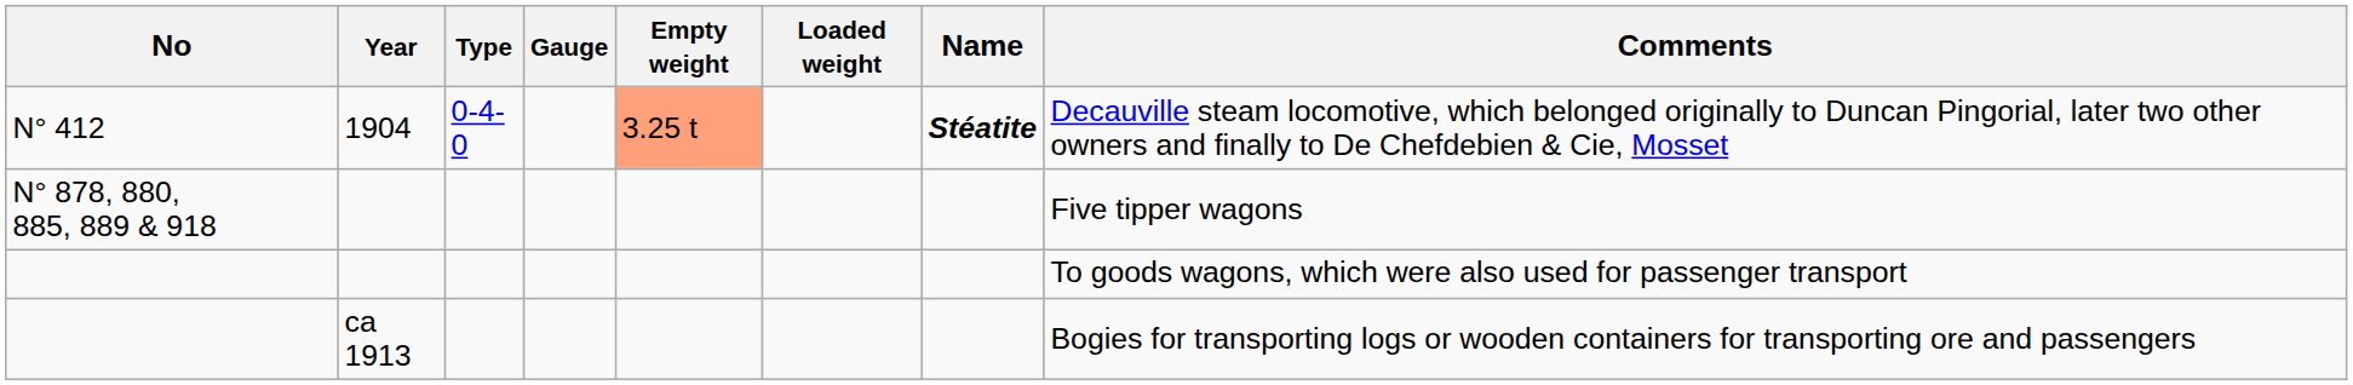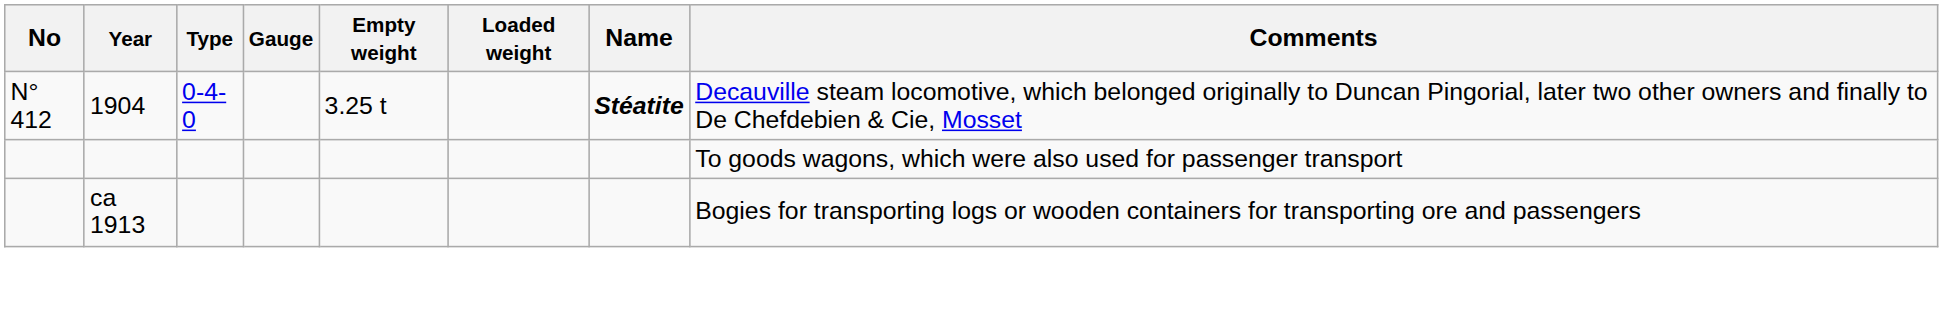N° 412 | Empty weight: lightsalmon background -> no background
- row: N° 878, 880, 885, 889 & 918 | Five tipper wagons
